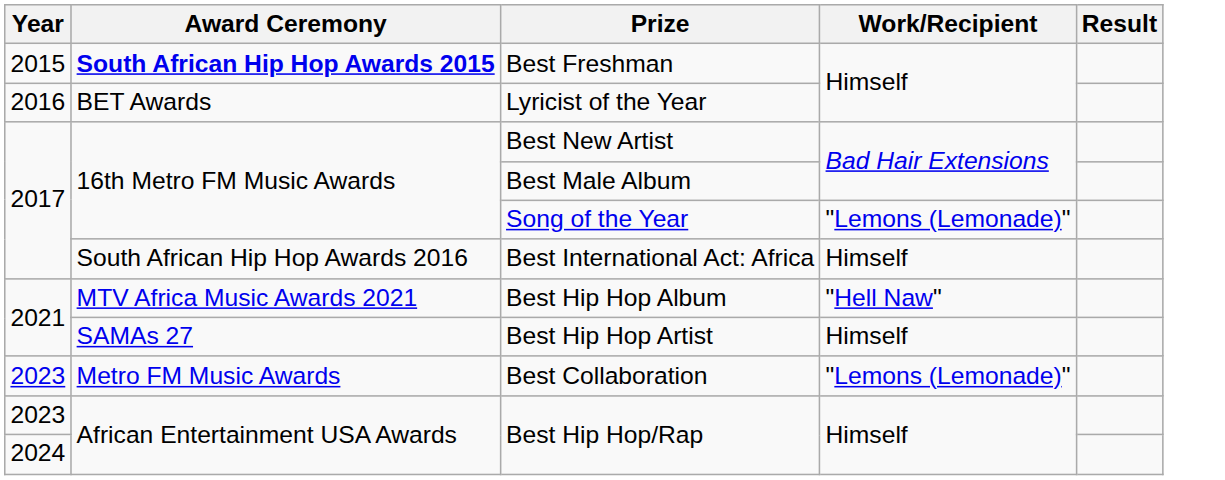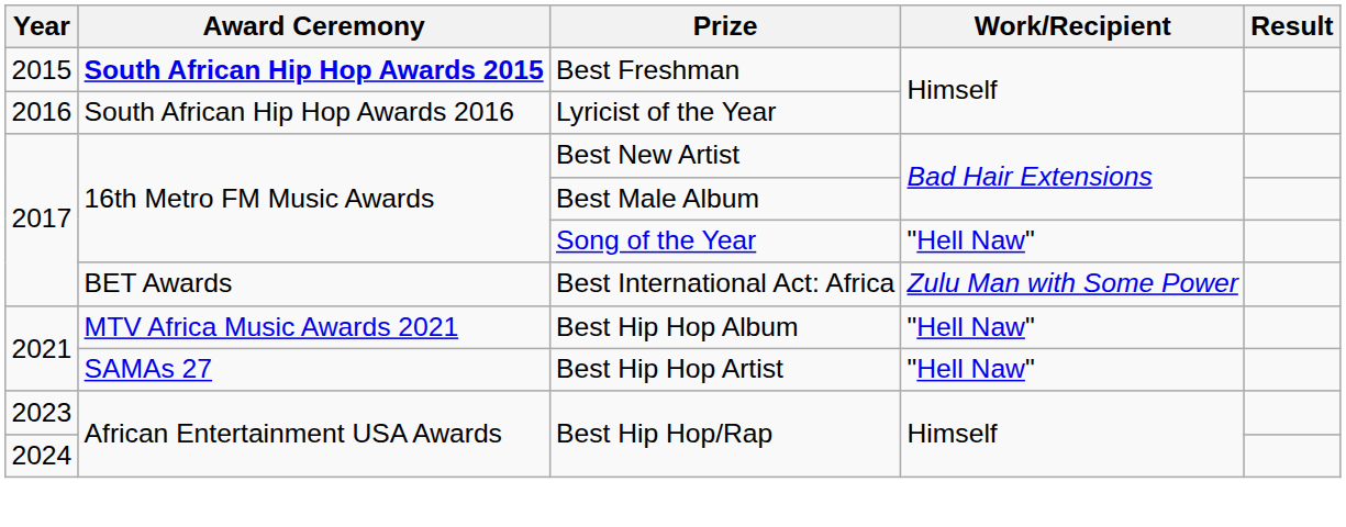Lyricist of the Year | Award Ceremony: BET Awards -> South African Hip Hop Awards 2016
Song of the Year | Work/Recipient: "Lemons (Lemonade)" -> "Hell Naw"
Best International Act: Africa | Award Ceremony: South African Hip Hop Awards 2016 -> BET Awards
Best International Act: Africa | Work/Recipient: Himself -> Zulu Man with Some Power
Best Hip Hop Artist | Work/Recipient: Himself -> "Hell Naw"
- row: 2023 | Metro FM Music Awards | Best Collaboration | "Lemons (Lemonade)"
